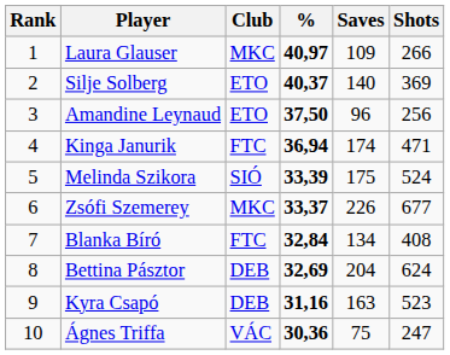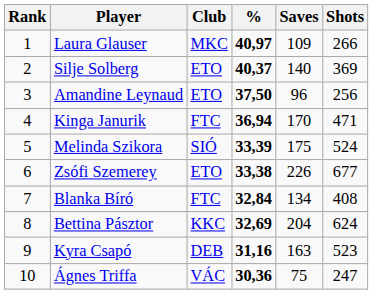Kinga Janurik | Saves: 174 -> 170
Zsófi Szemerey | Club: MKC -> ETO
Zsófi Szemerey | %: 33,37 -> 33,38
Bettina Pásztor | Club: DEB -> KKC
